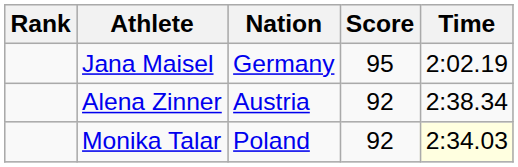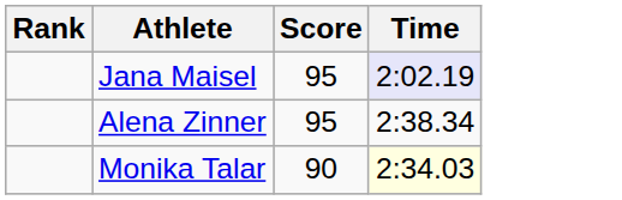- column: Nation | Germany | Austria | Poland
Jana Maisel | Time: no background -> lavender background
Alena Zinner | Score: 92 -> 95
Monika Talar | Score: 92 -> 90
